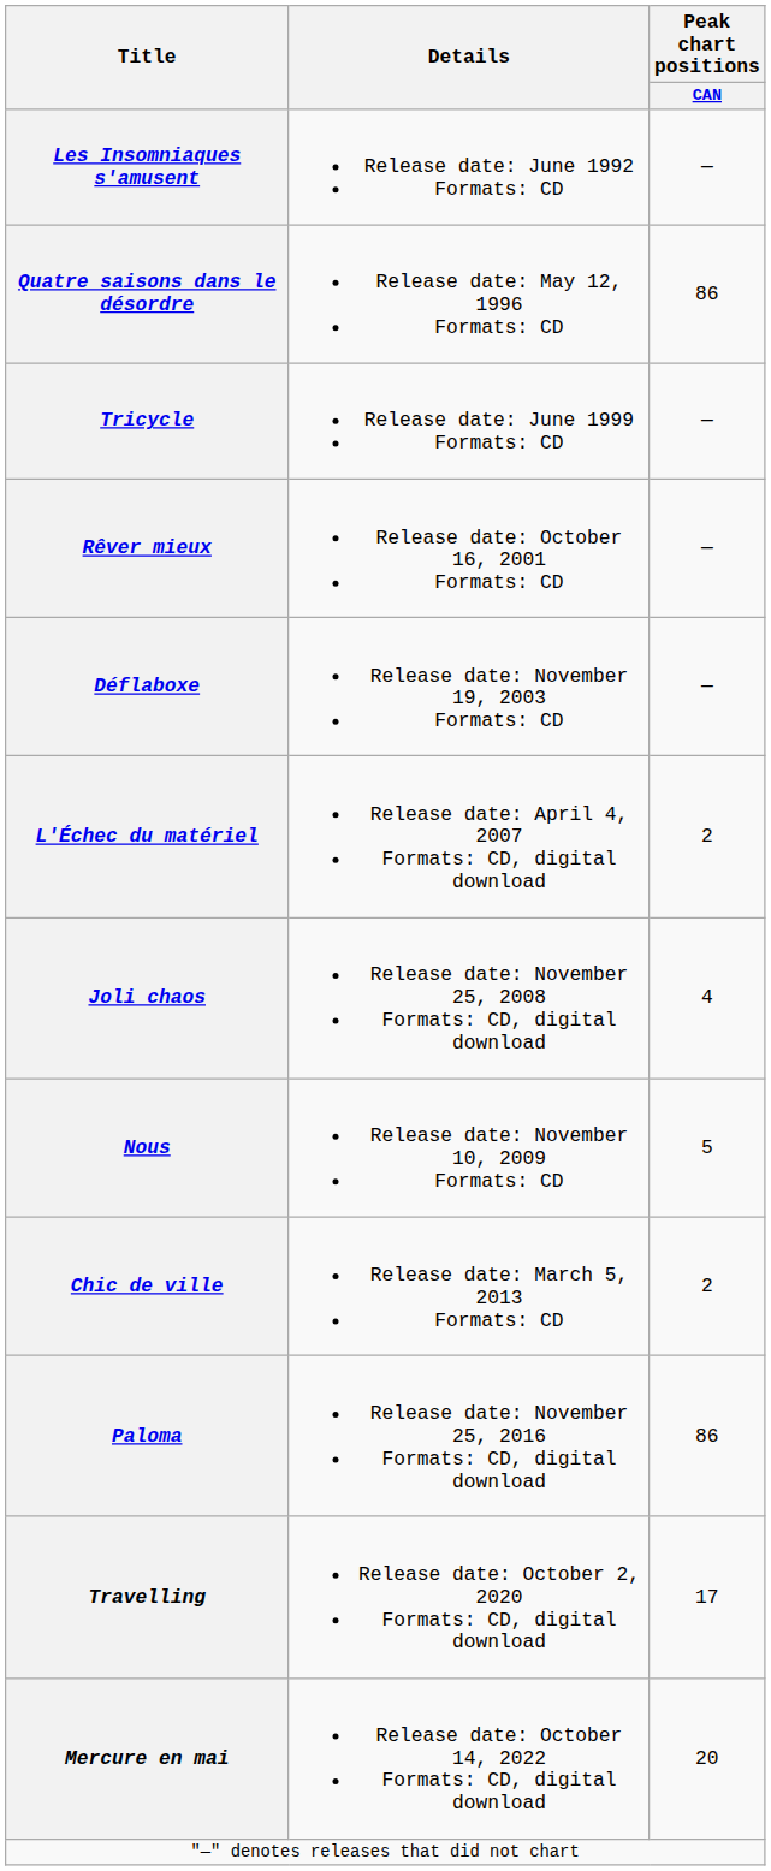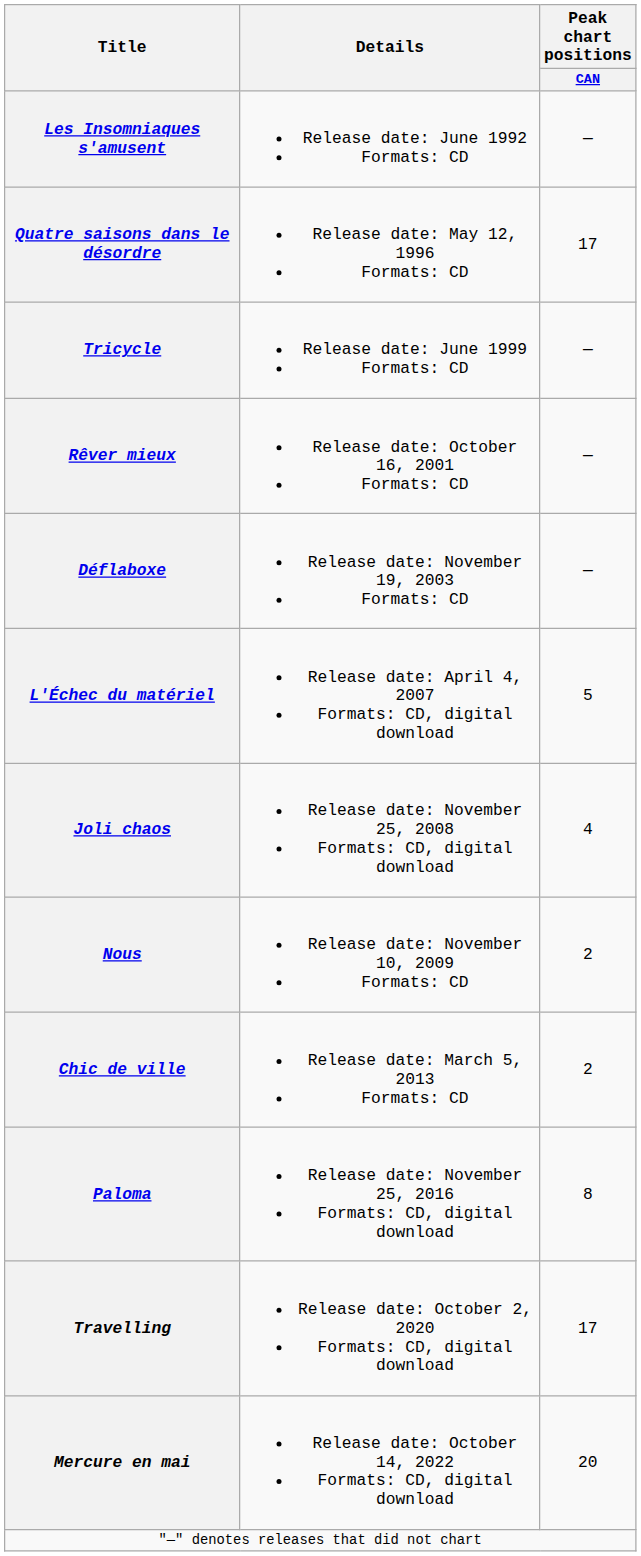Quatre saisons dans le désordre | Peak chart positions / CAN: 86 -> 17
L'Échec du matériel | Peak chart positions / CAN: 2 -> 5
Nous | Peak chart positions / CAN: 5 -> 2
Paloma | Peak chart positions / CAN: 86 -> 8
